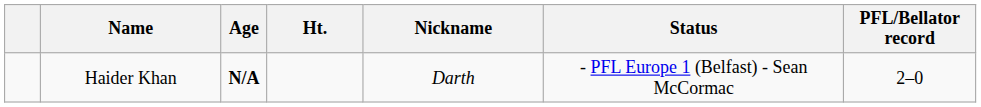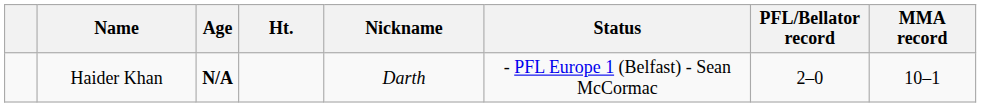+ column: MMA record | 10–1
